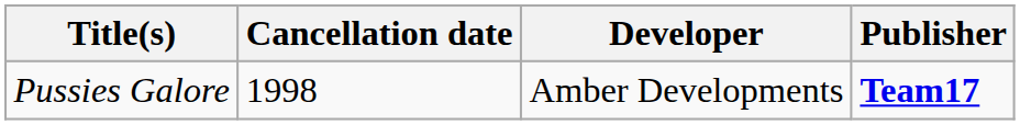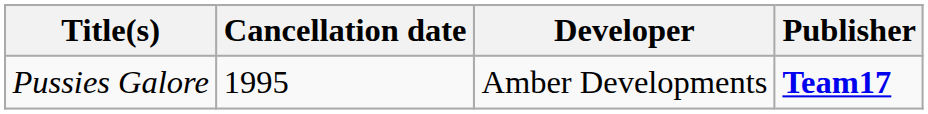Pussies Galore | Cancellation date: 1998 -> 1995
